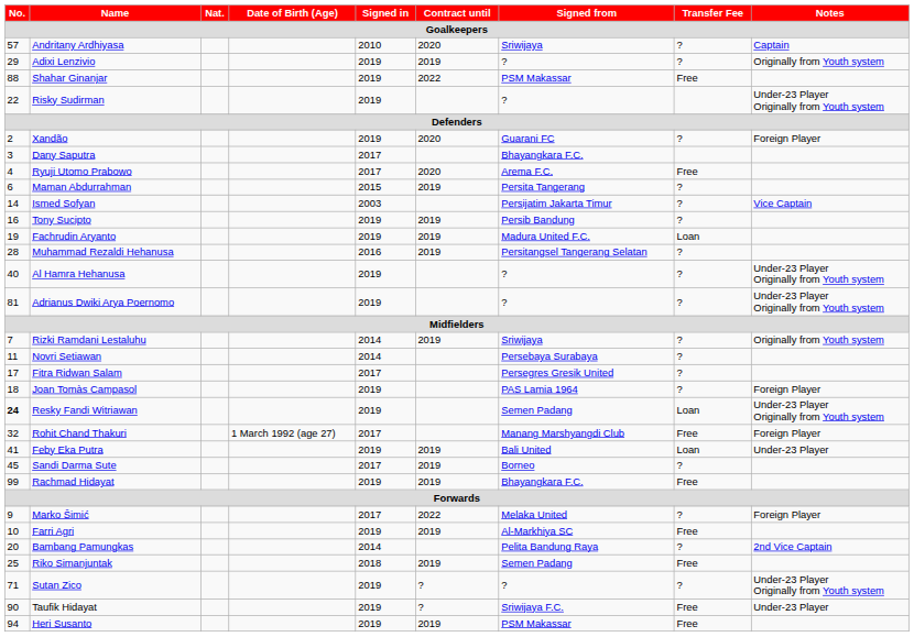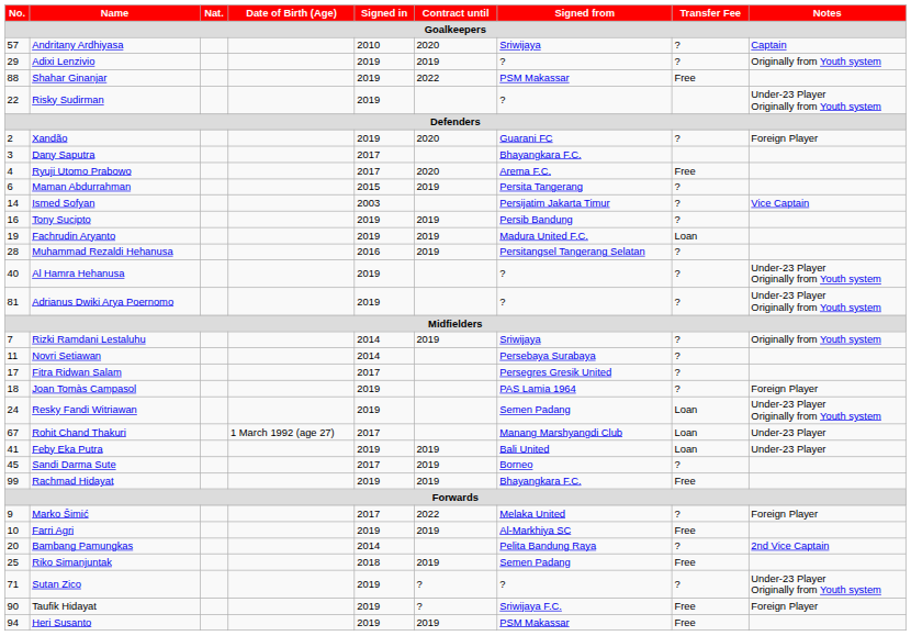Resky Fandi Witriawan | No.: bold -> normal
Rohit Chand Thakuri | No.: 32 -> 67
Rohit Chand Thakuri | Transfer Fee: Free -> Loan
Rohit Chand Thakuri | Notes: Foreign Player -> Under-23 Player
Taufik Hidayat | Notes: Under-23 Player -> Foreign Player
